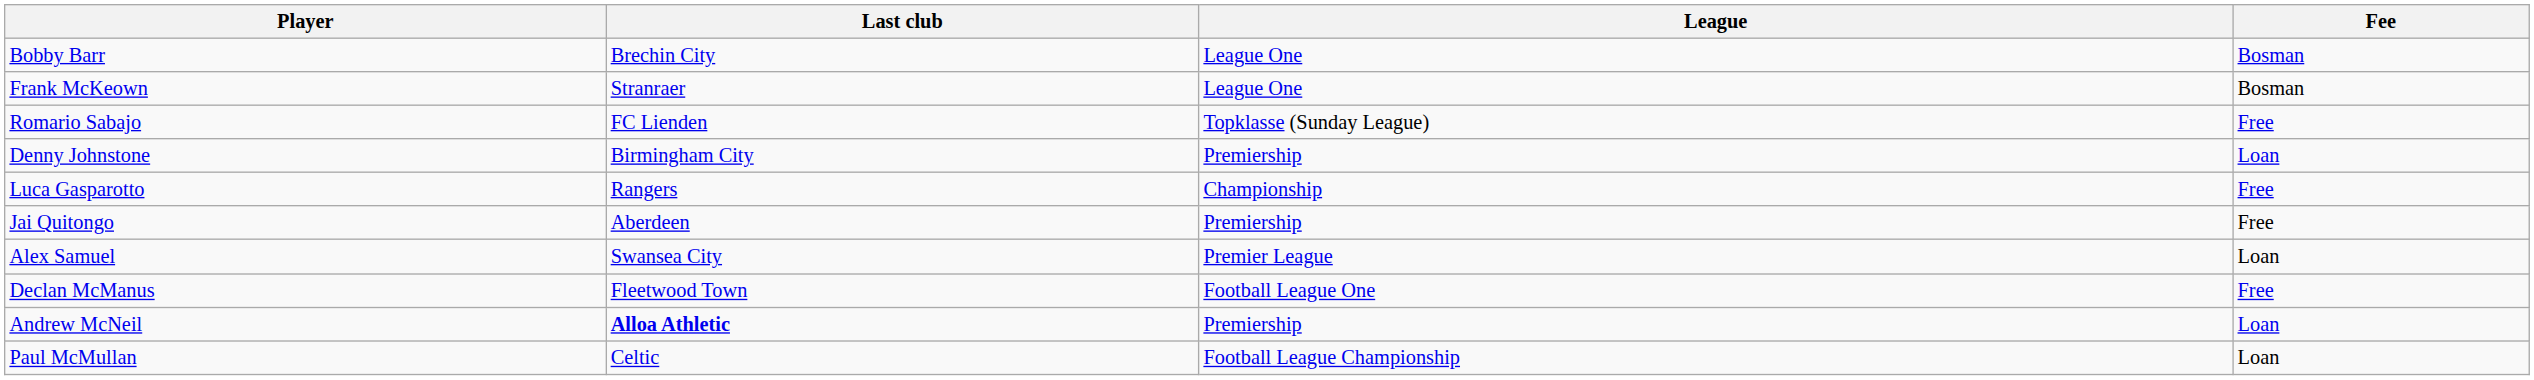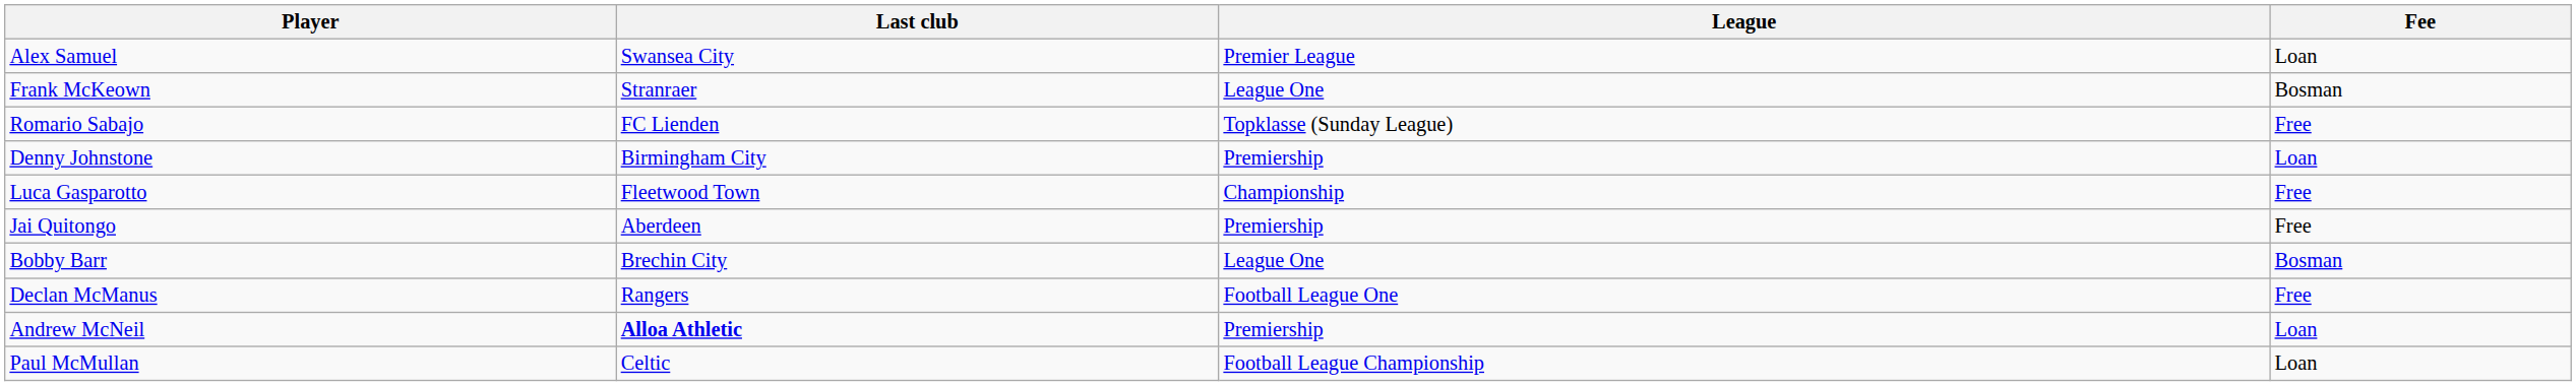rows swapped: Bobby Barr <-> Alex Samuel
Luca Gasparotto | Last club: Rangers -> Fleetwood Town
Declan McManus | Last club: Fleetwood Town -> Rangers
